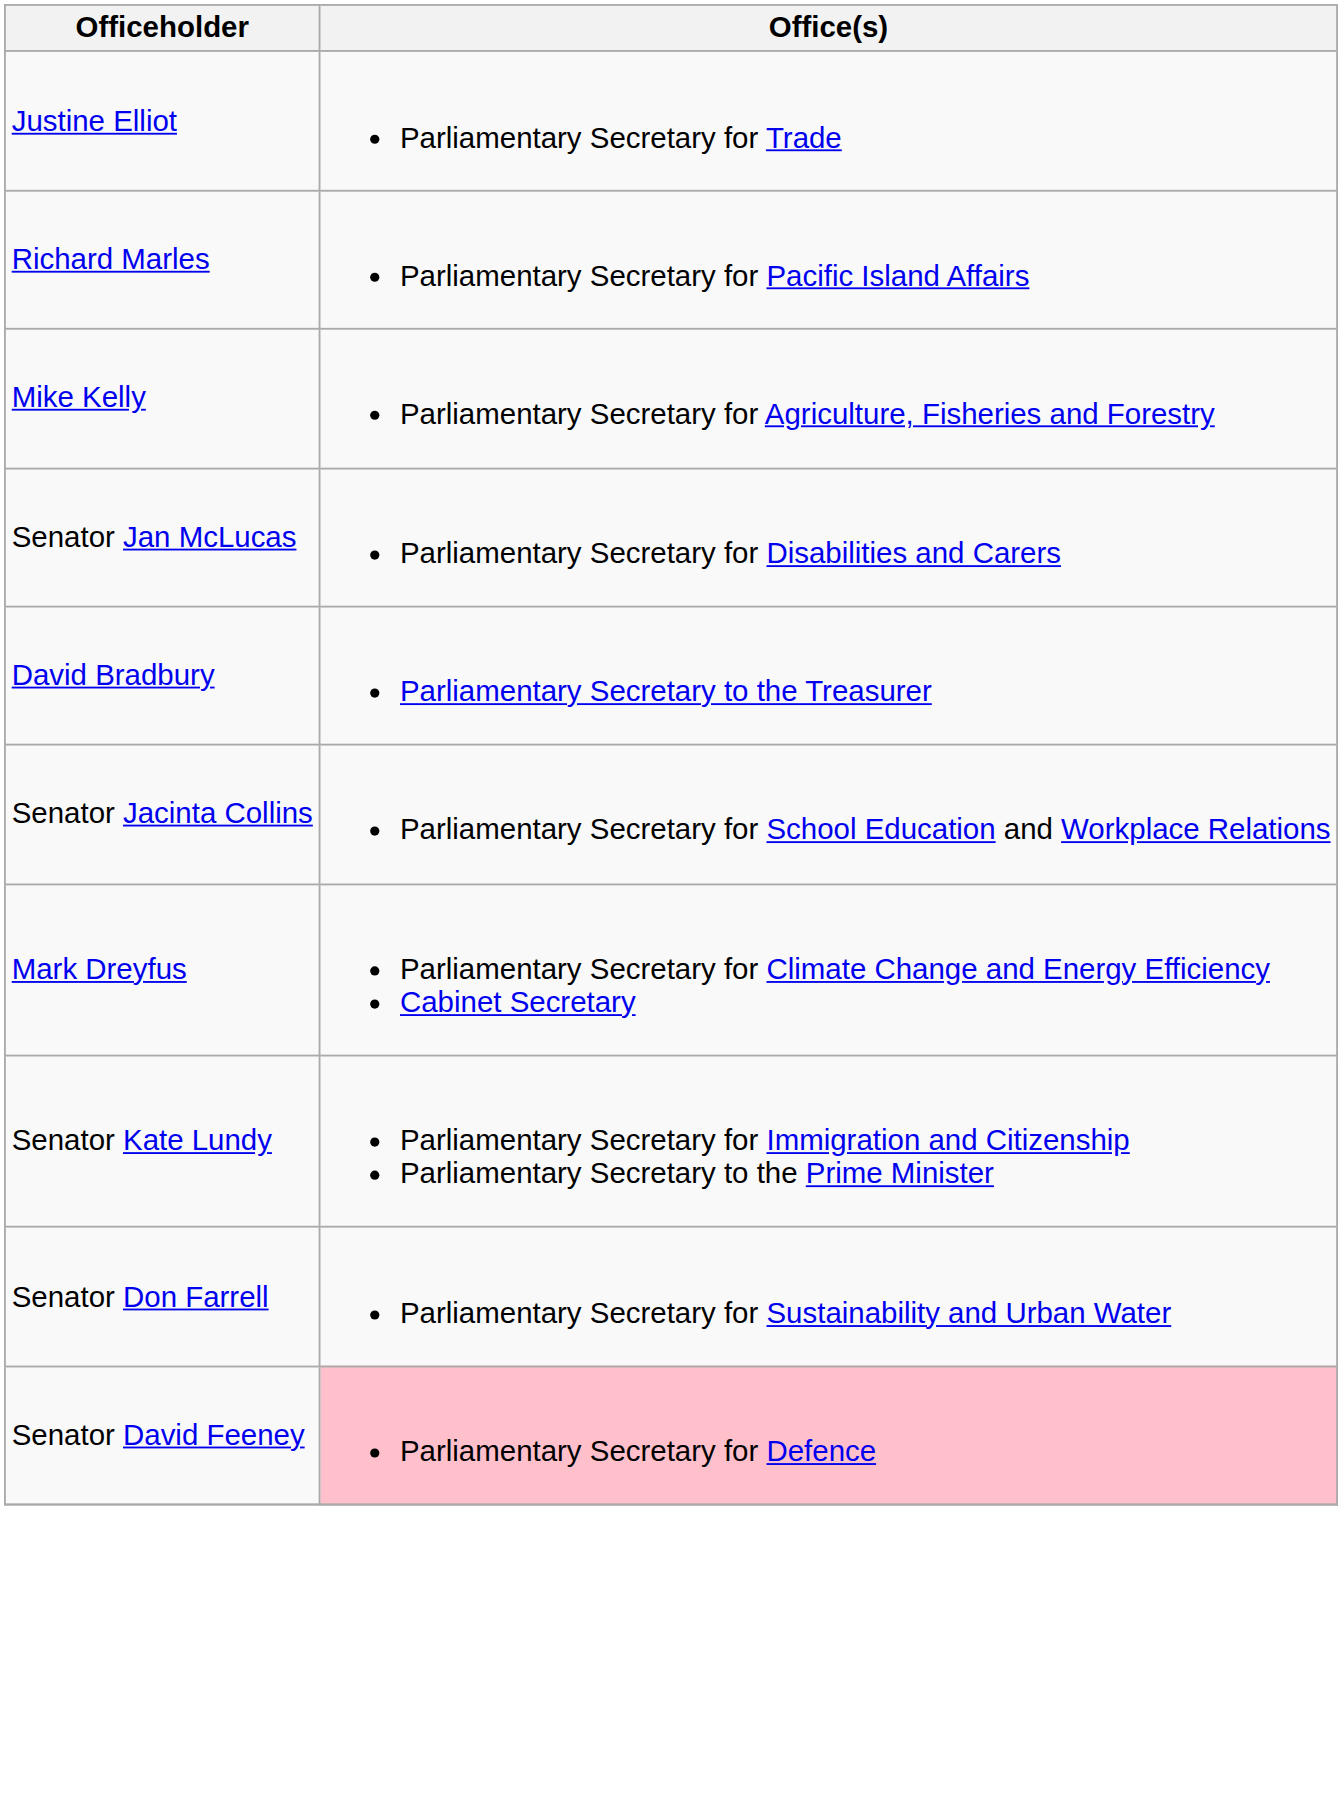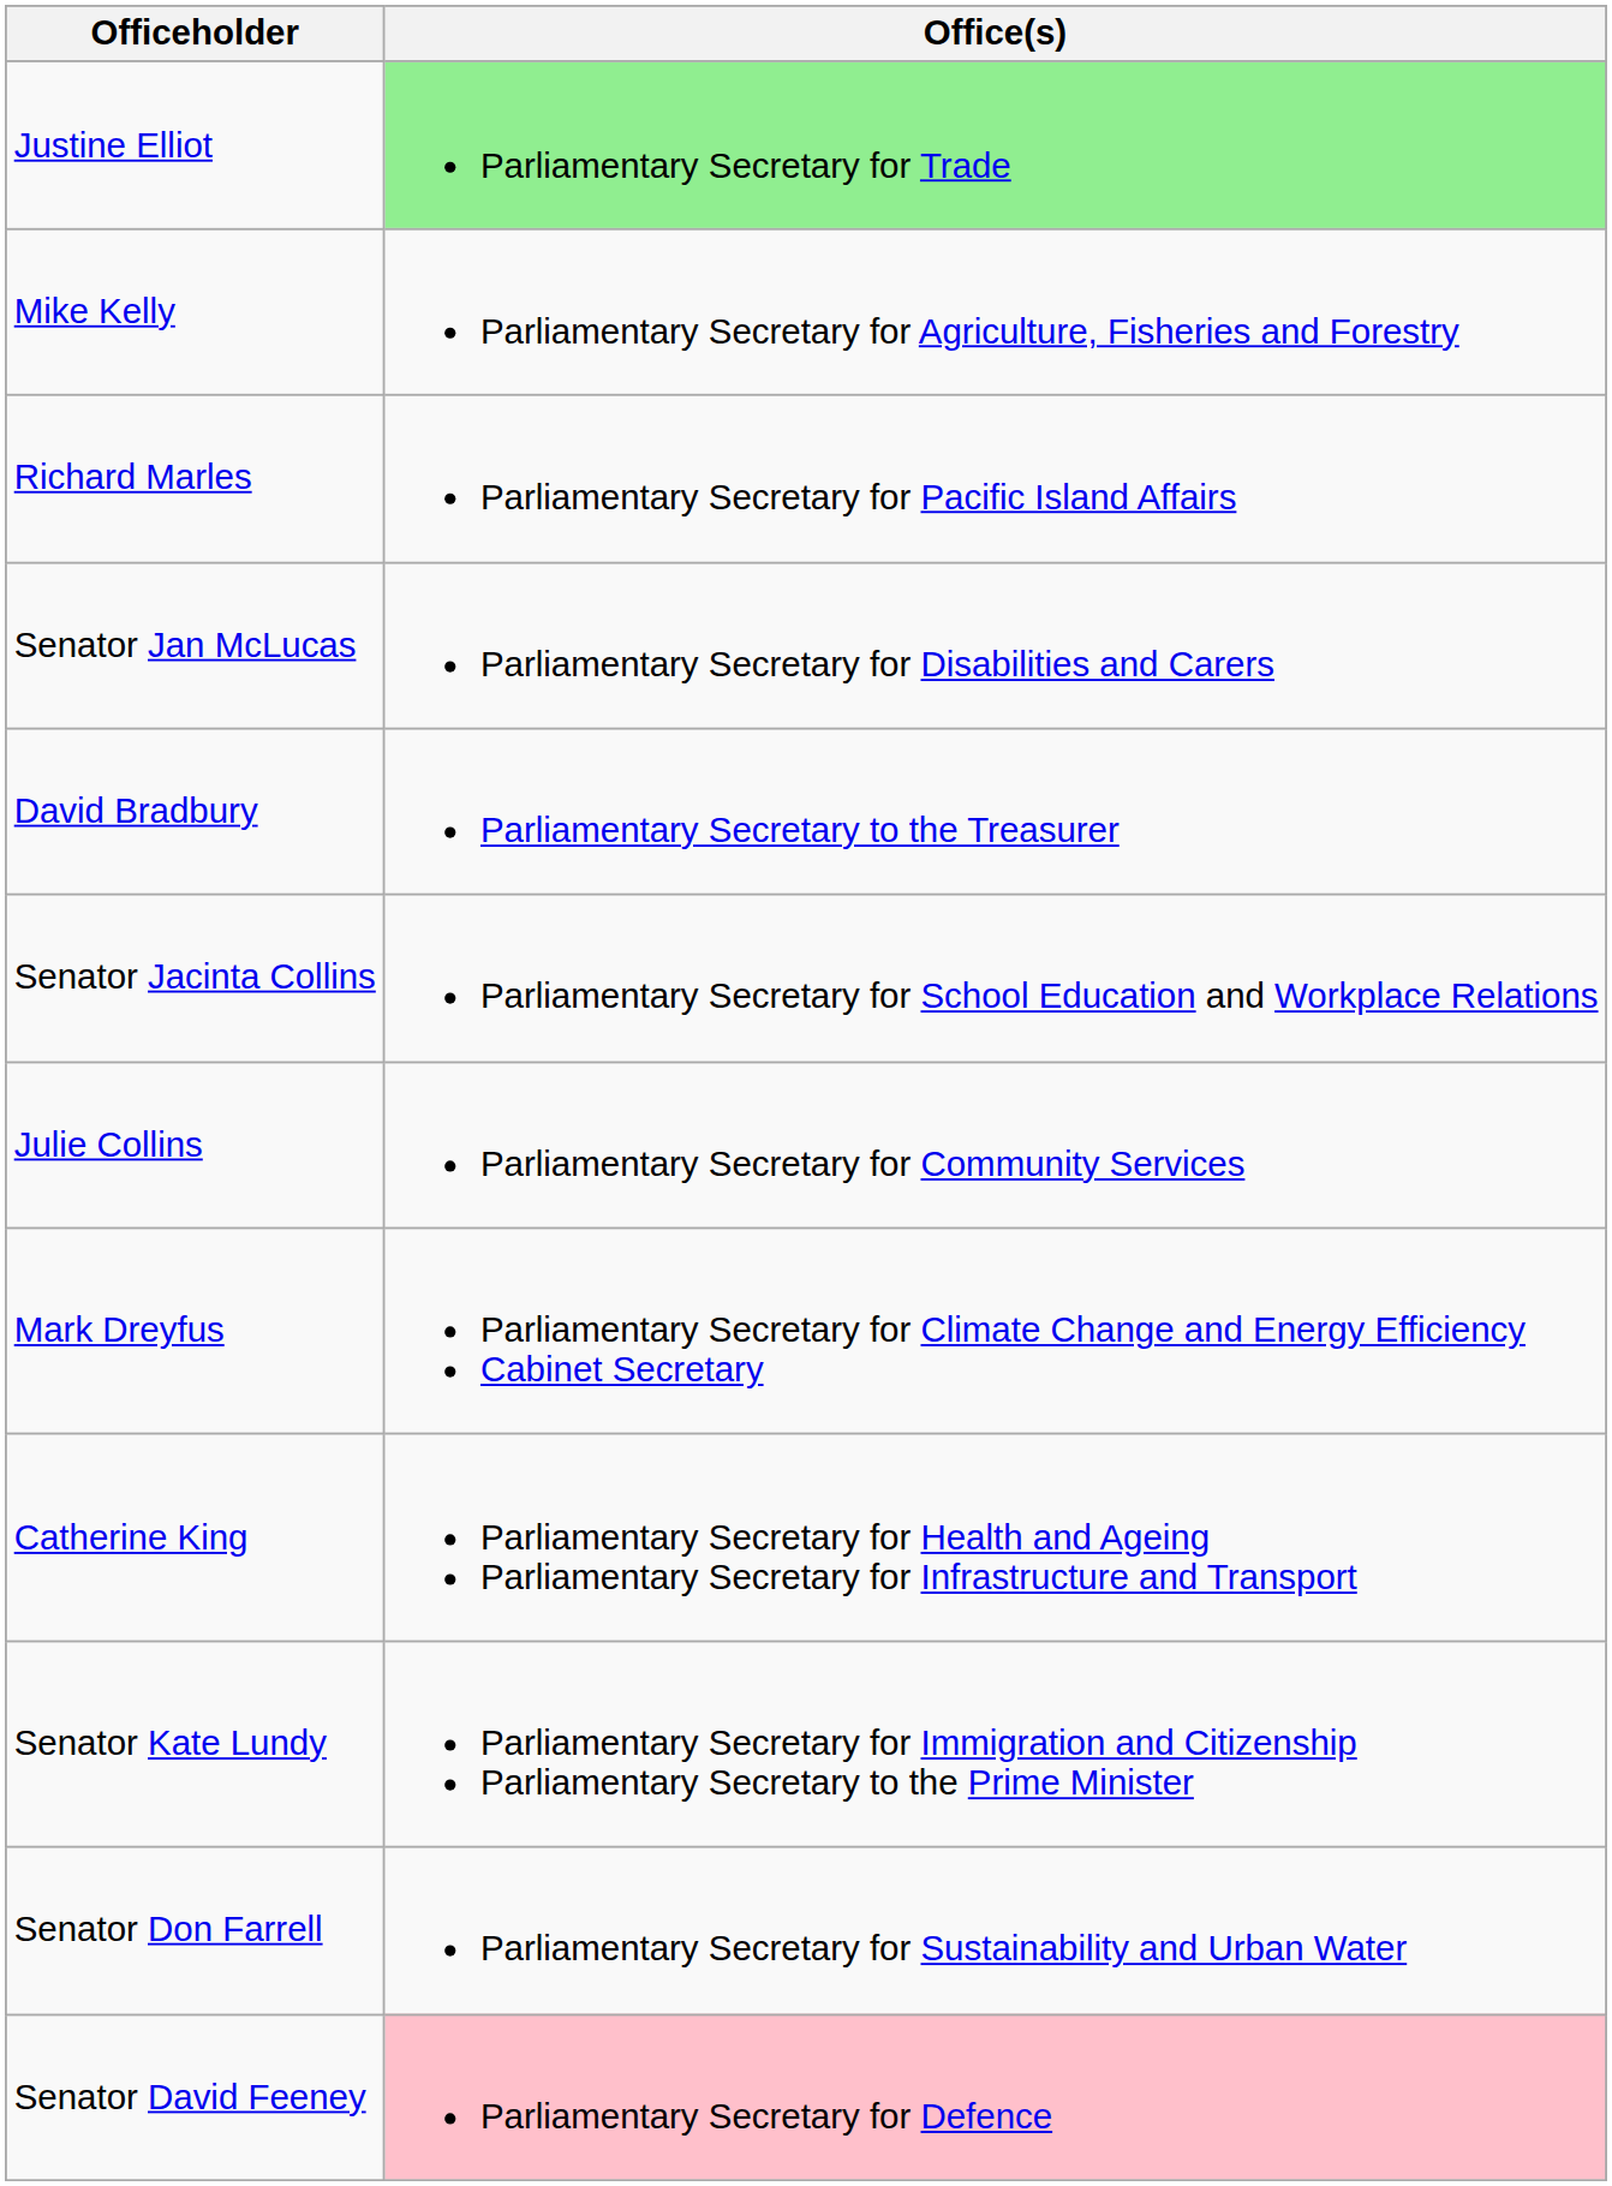Justine Elliot | Office(s): no background -> lightgreen background
rows swapped: Mike Kelly <-> Richard Marles
+ row: Julie Collins | Parliamentary Secretary for Community Services
+ row: Catherine King | Parliamentary Secretary for Health and Ageing Parliamentary Secretary for Infrastructure and Transport
